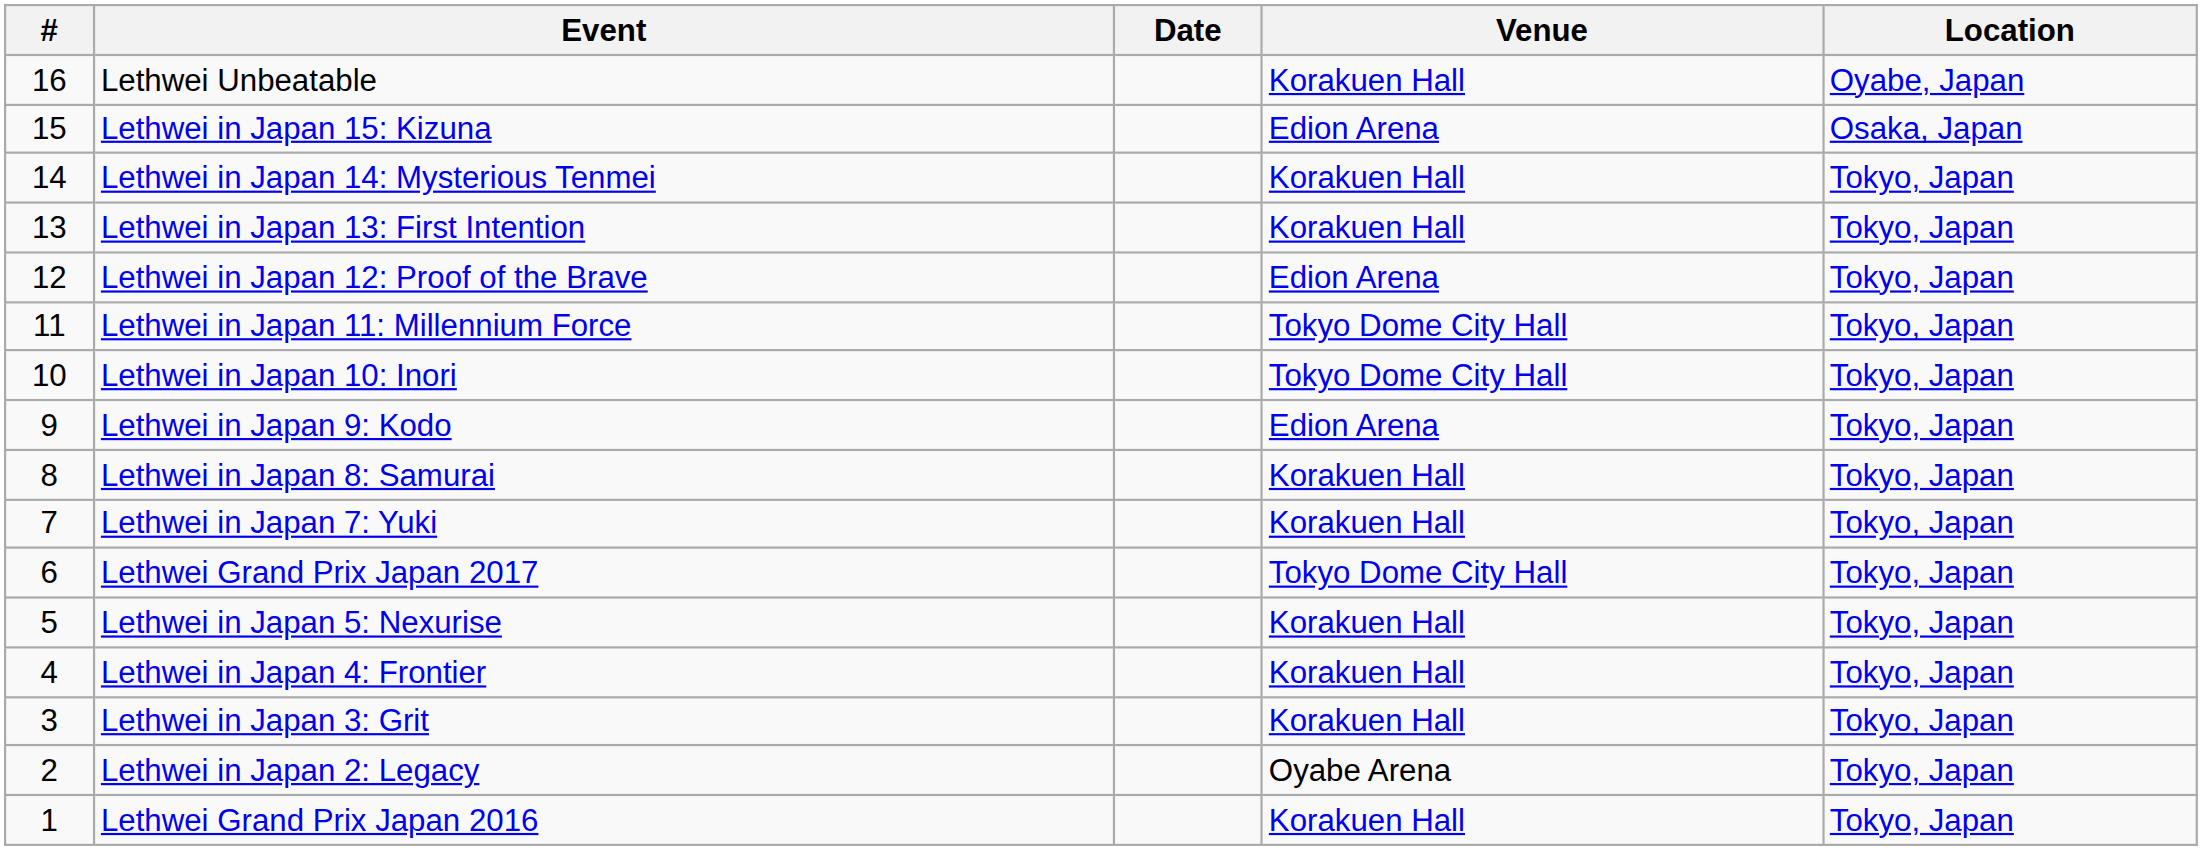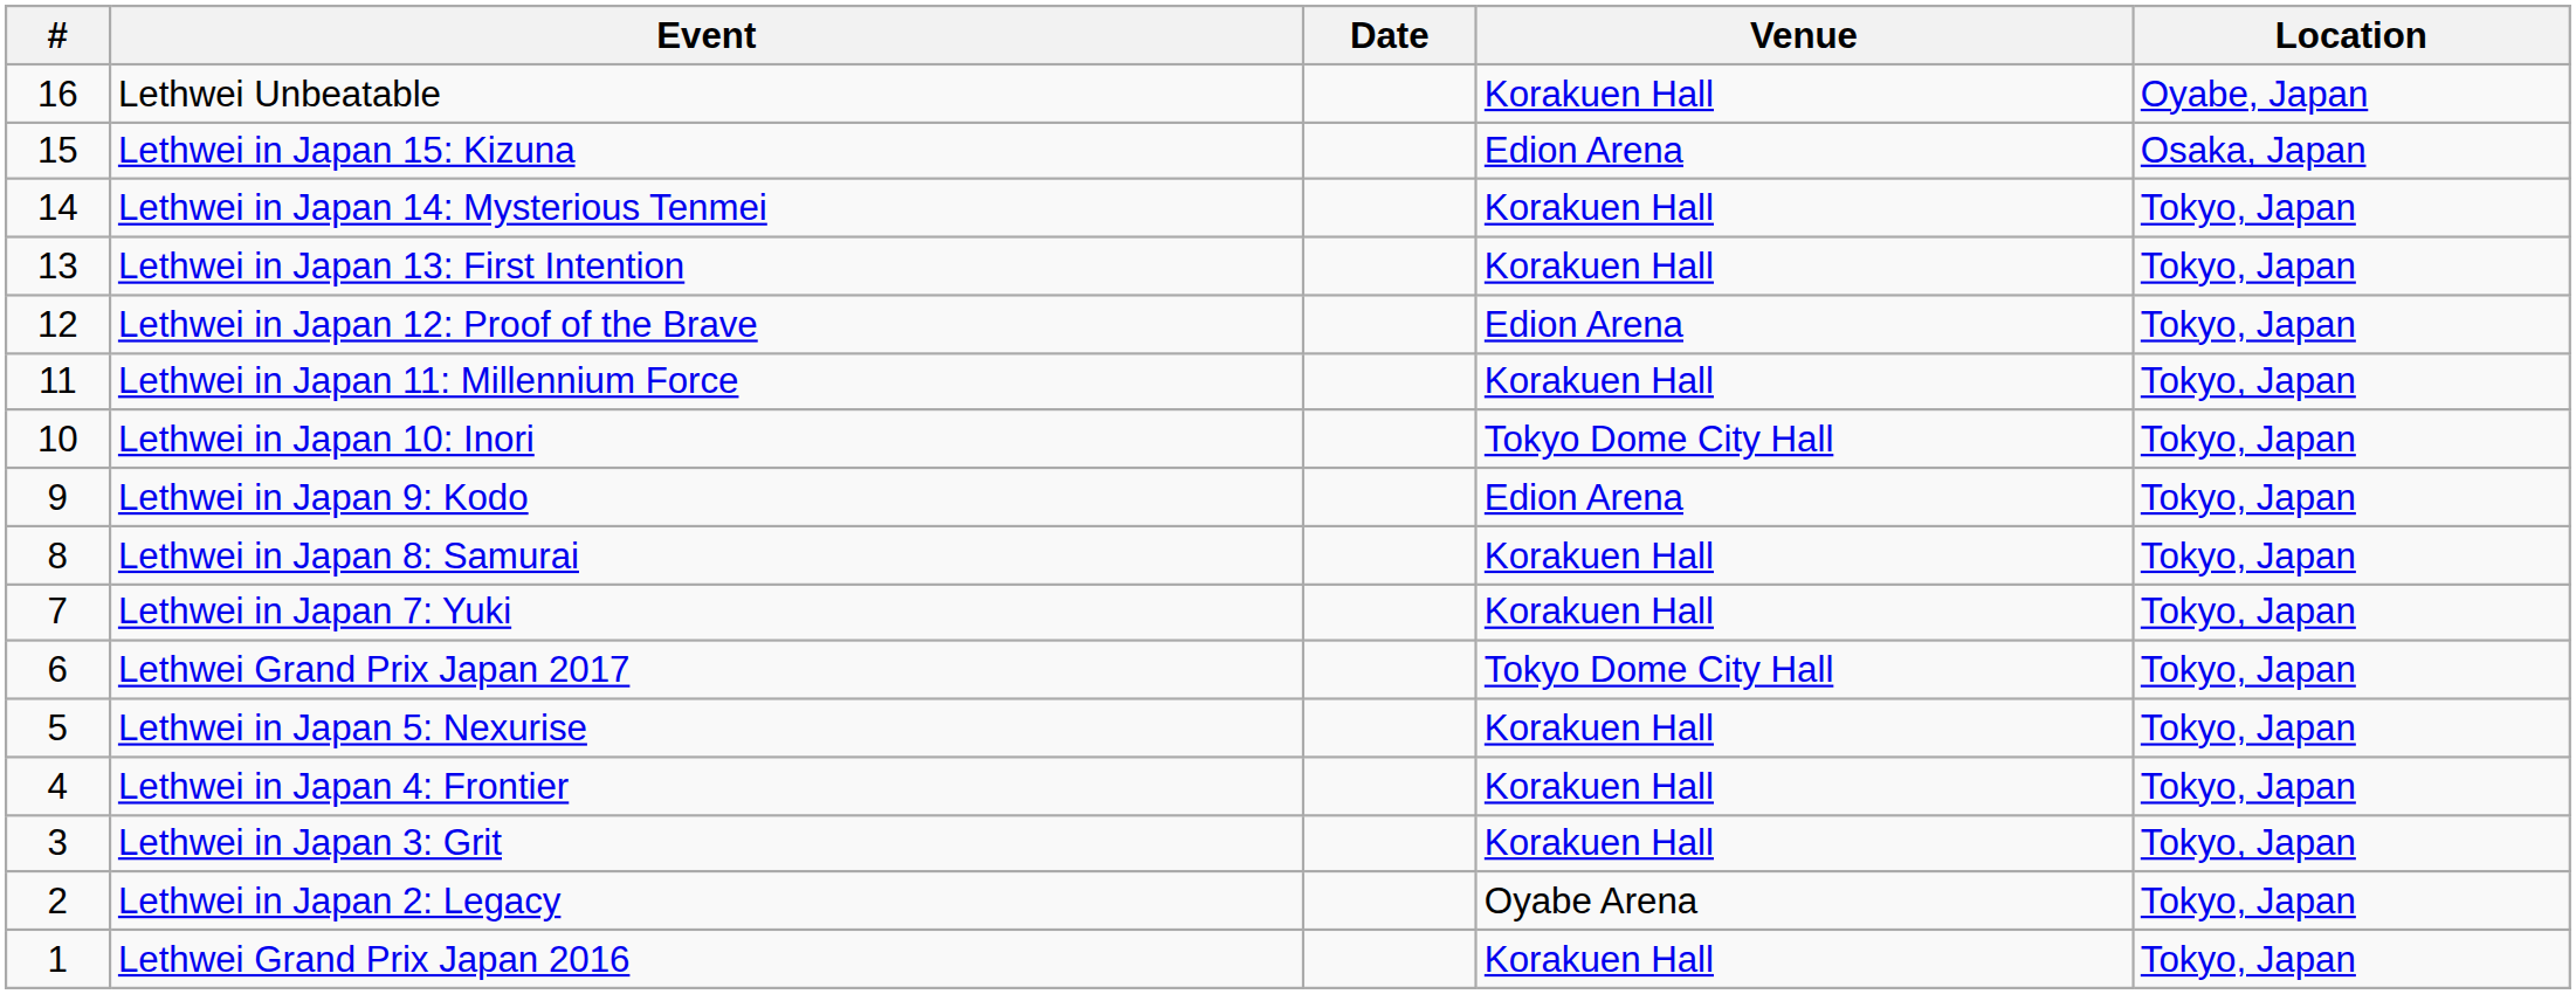Lethwei in Japan 11: Millennium Force | Venue: Tokyo Dome City Hall -> Korakuen Hall
